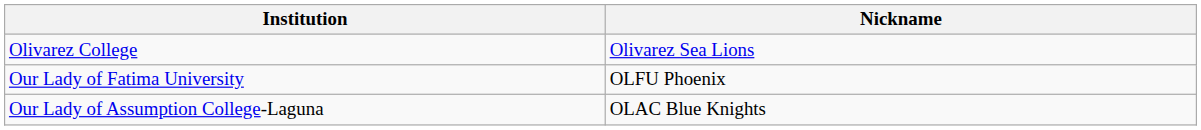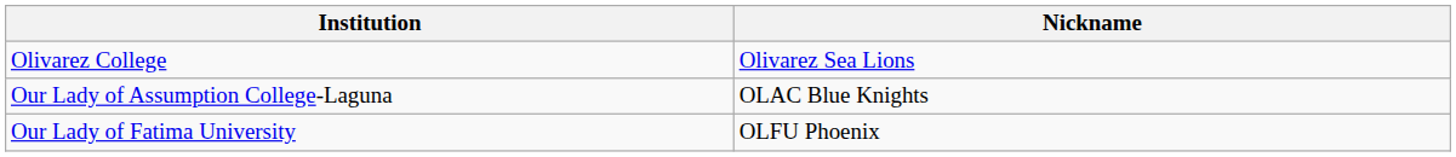rows swapped: Our Lady of Assumption College-Laguna <-> Our Lady of Fatima University
